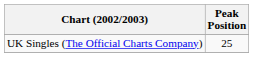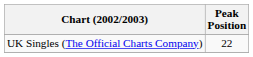UK Singles (The Official Charts Company) | Peak Position: 25 -> 22
